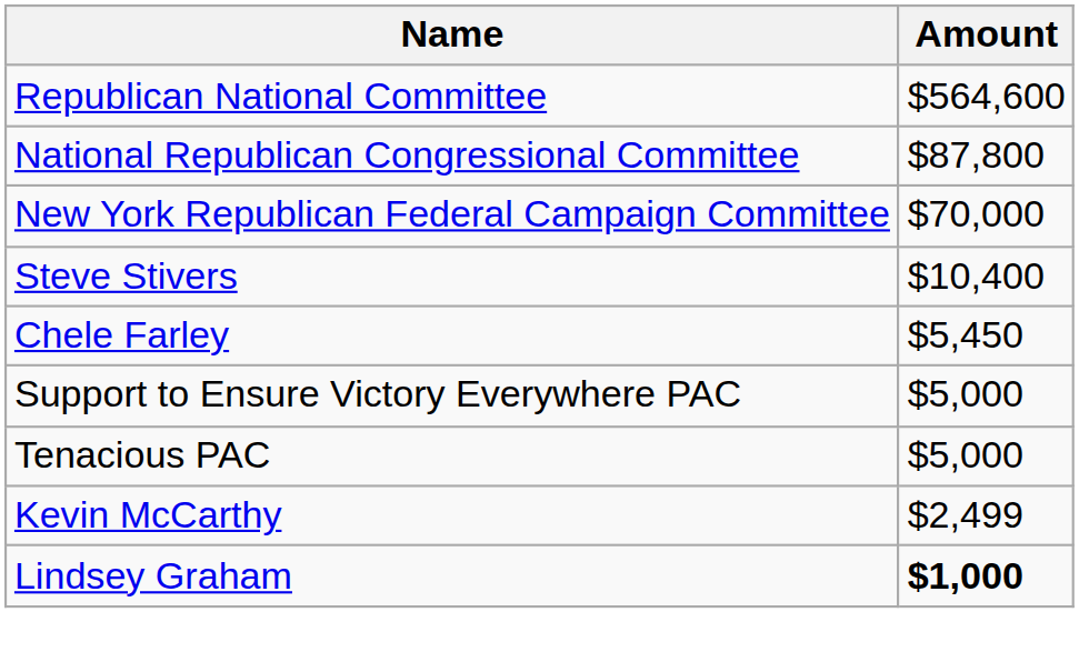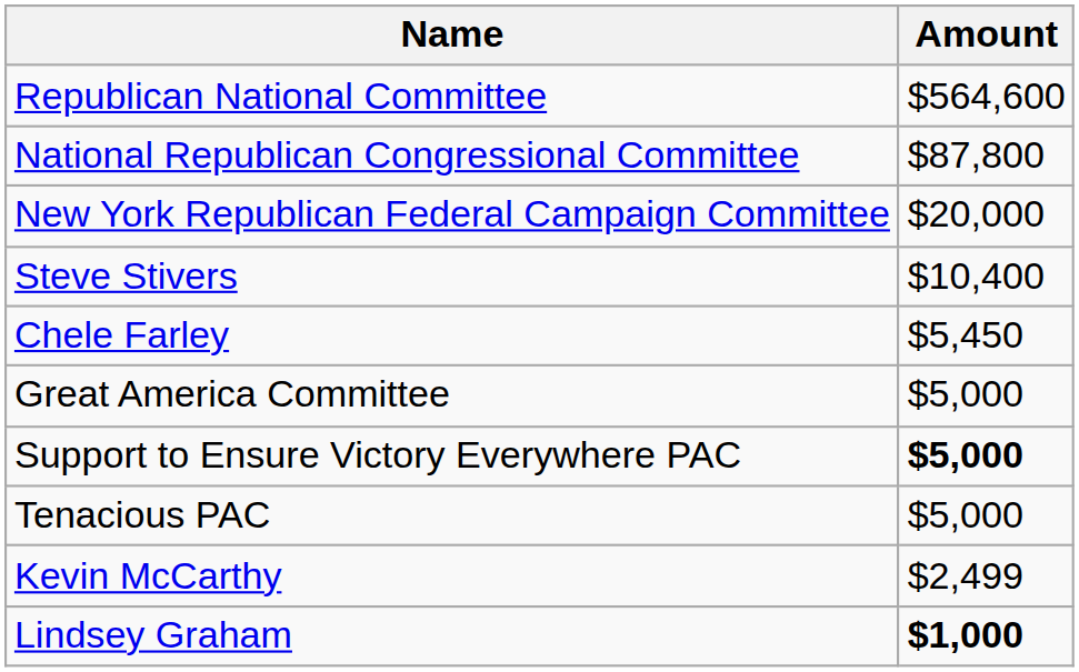New York Republican Federal Campaign Committee | Amount: $70,000 -> $20,000
+ row: Great America Committee | $5,000
Support to Ensure Victory Everywhere PAC | Amount: normal -> bold
